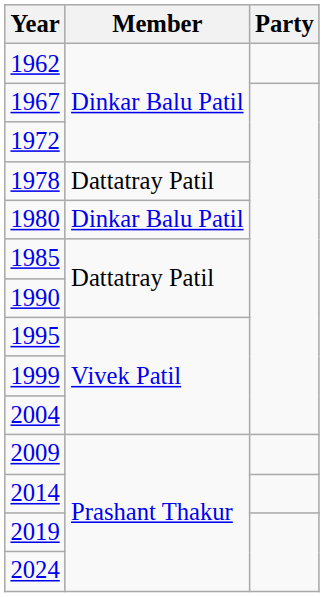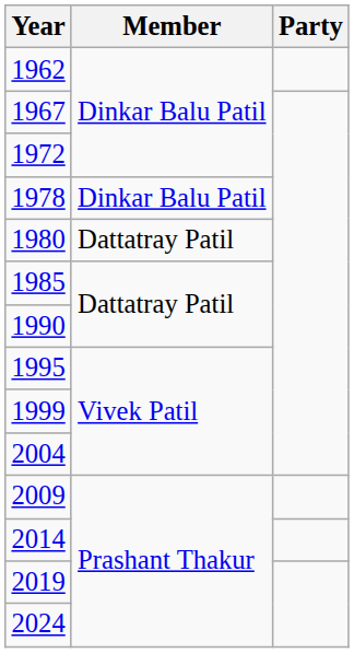1978 | Member: Dattatray Patil -> Dinkar Balu Patil
1980 | Member: Dinkar Balu Patil -> Dattatray Patil
